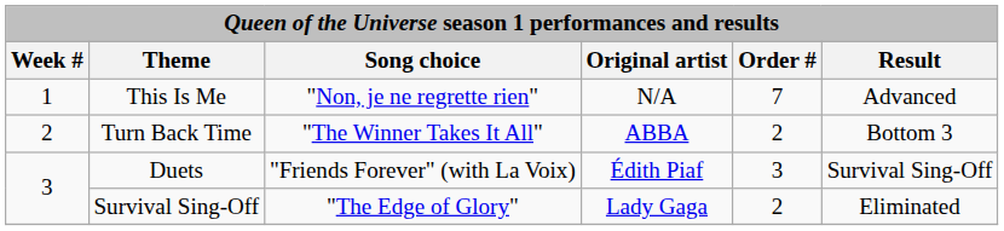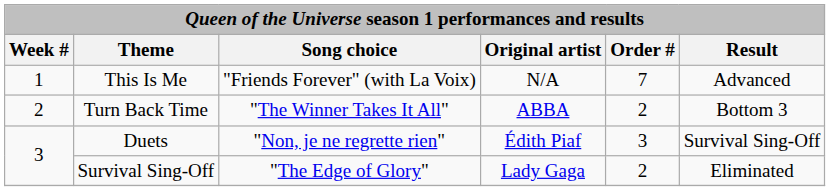This Is Me | Song choice: "Non, je ne regrette rien" -> "Friends Forever" (with La Voix)
Duets | Song choice: "Friends Forever" (with La Voix) -> "Non, je ne regrette rien"
